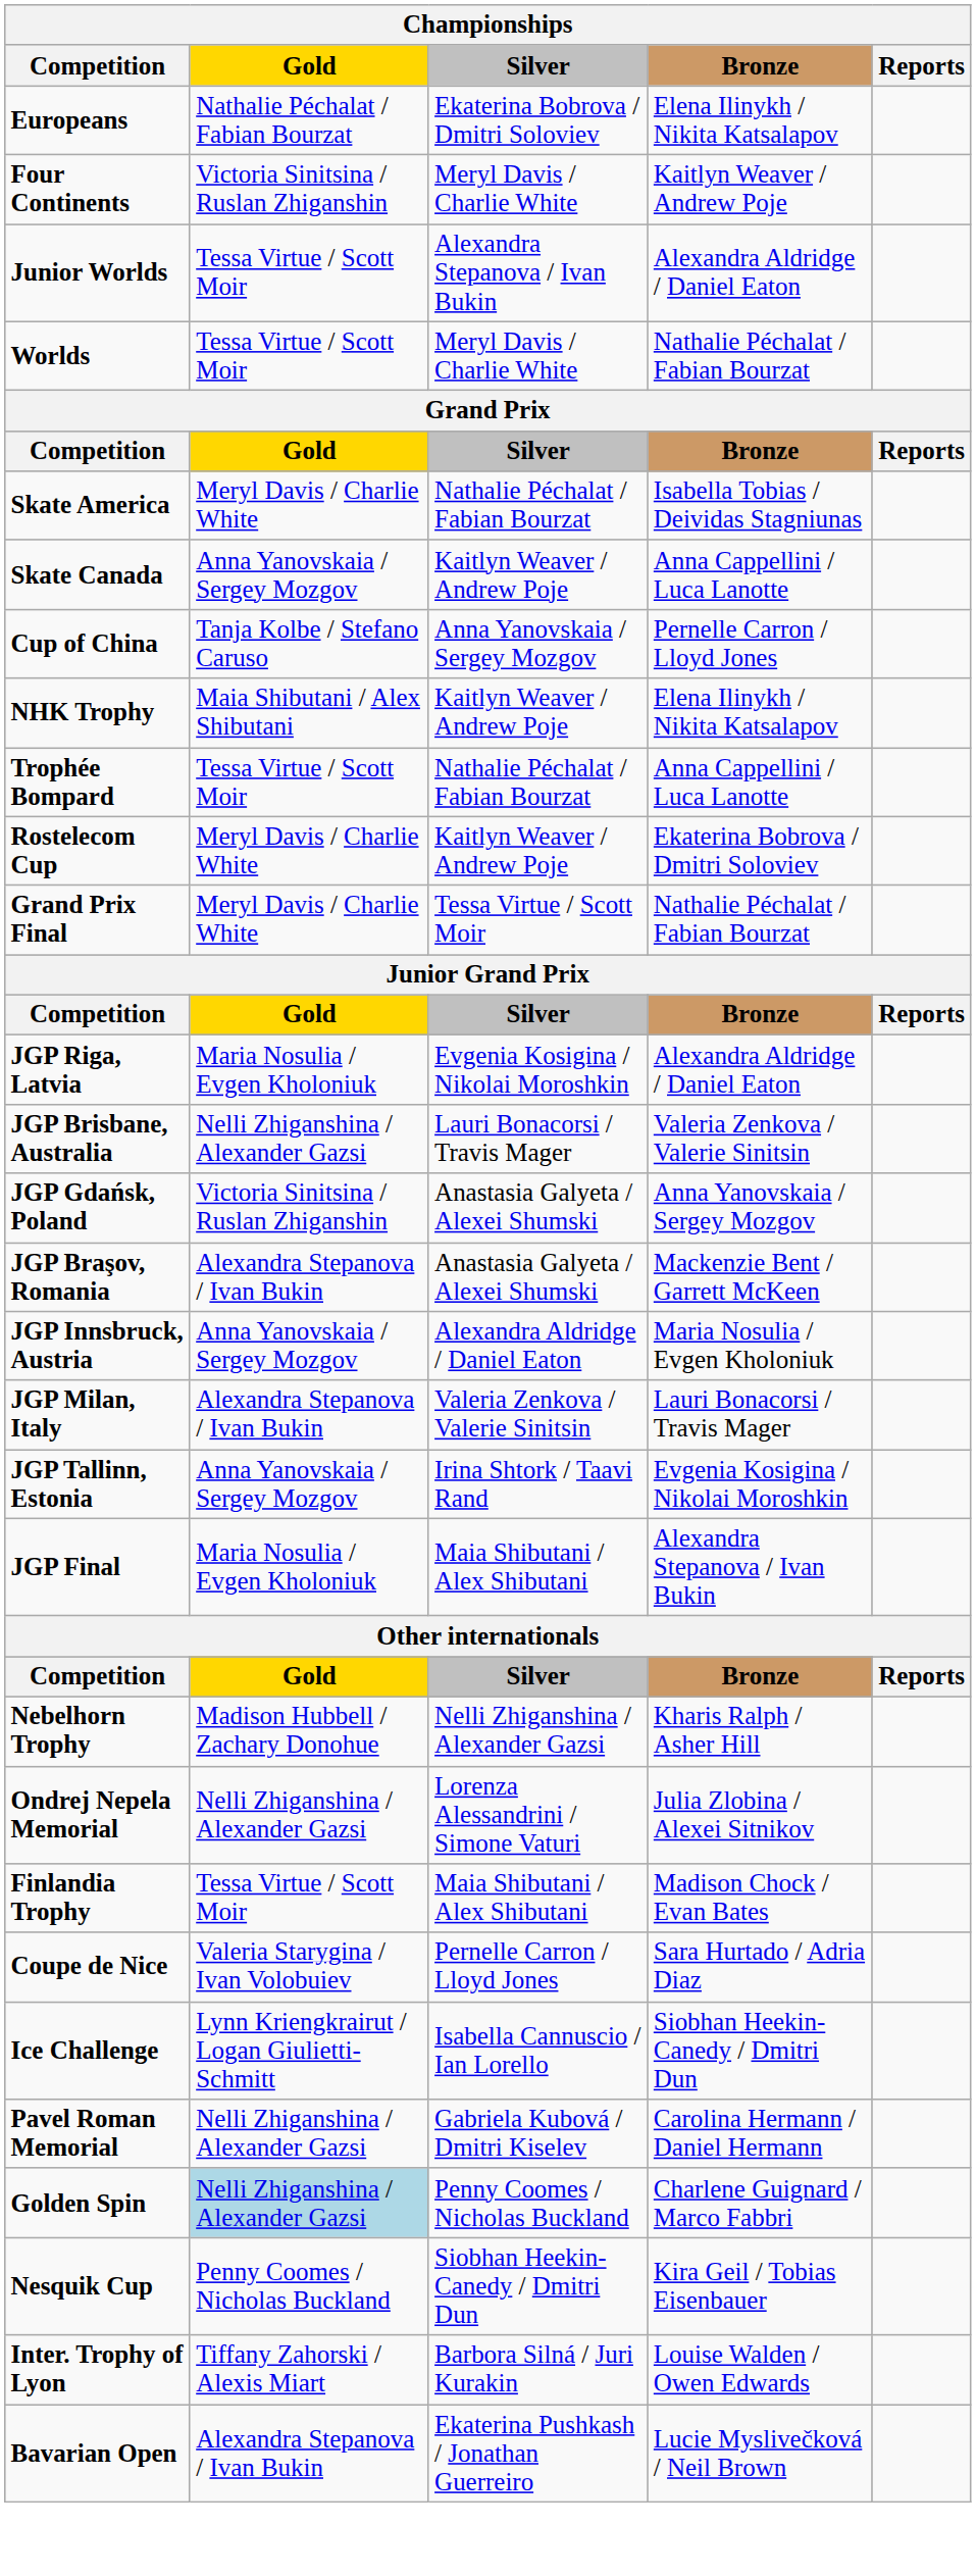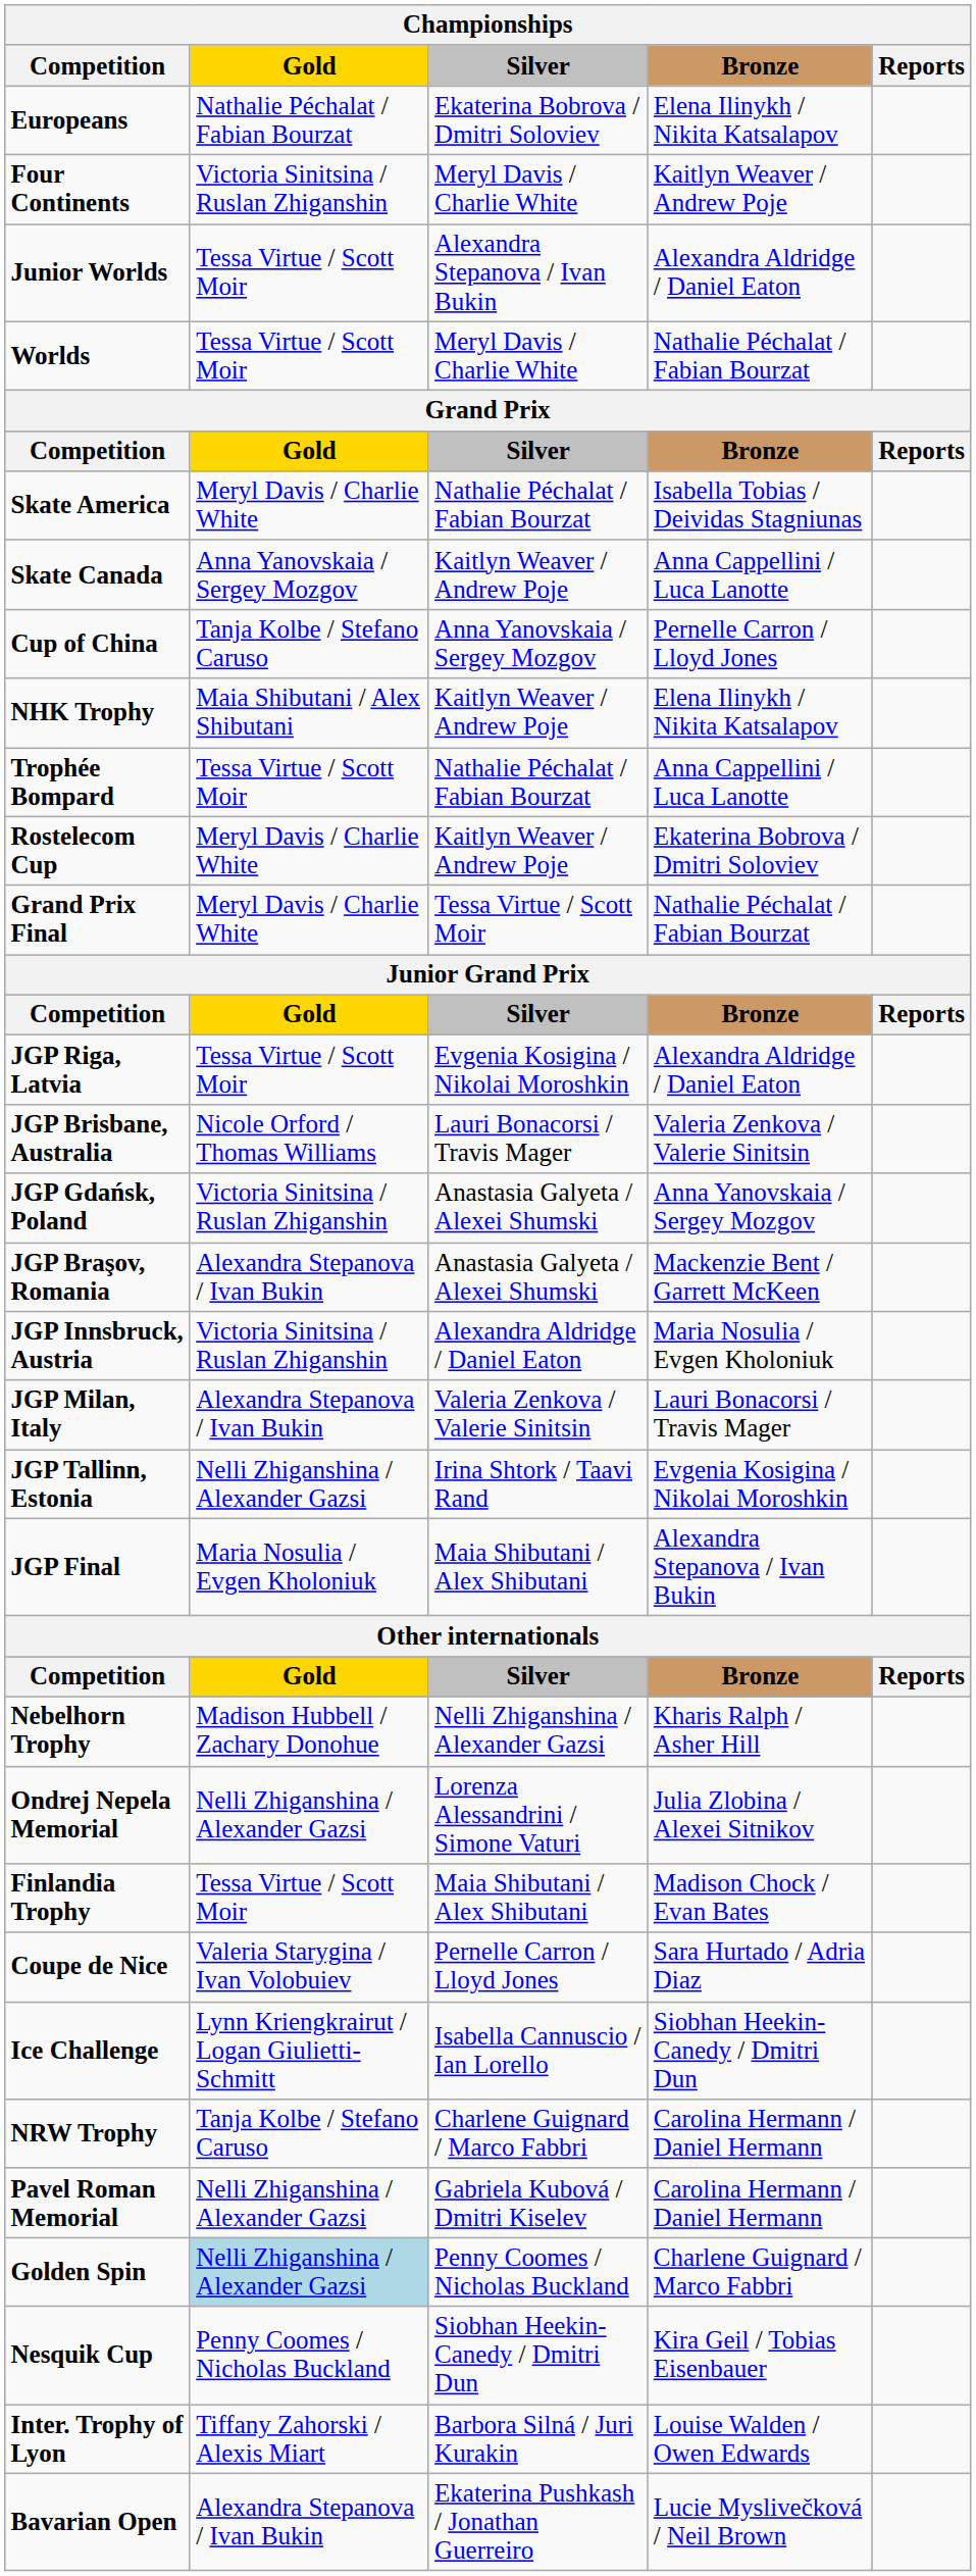JGP Riga, Latvia | Gold: Maria Nosulia / Evgen Kholoniuk -> Tessa Virtue / Scott Moir
JGP Brisbane, Australia | Gold: Nelli Zhiganshina / Alexander Gazsi -> Nicole Orford / Thomas Williams
JGP Innsbruck, Austria | Gold: Anna Yanovskaia / Sergey Mozgov -> Victoria Sinitsina / Ruslan Zhiganshin
JGP Tallinn, Estonia | Gold: Anna Yanovskaia / Sergey Mozgov -> Nelli Zhiganshina / Alexander Gazsi
+ row: NRW Trophy | Tanja Kolbe / Stefano Caruso | Charlene Guignard / Marco Fabbri | Carolina Hermann / Daniel Hermann
